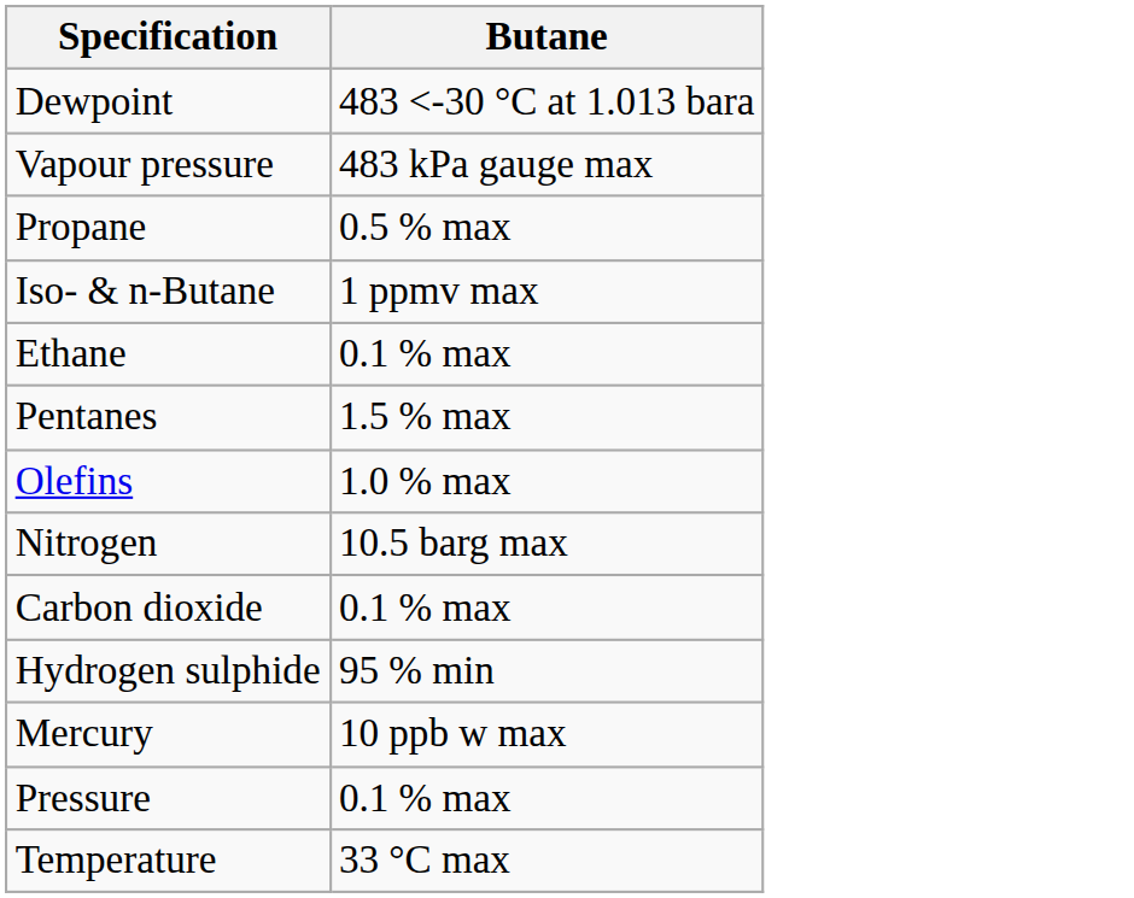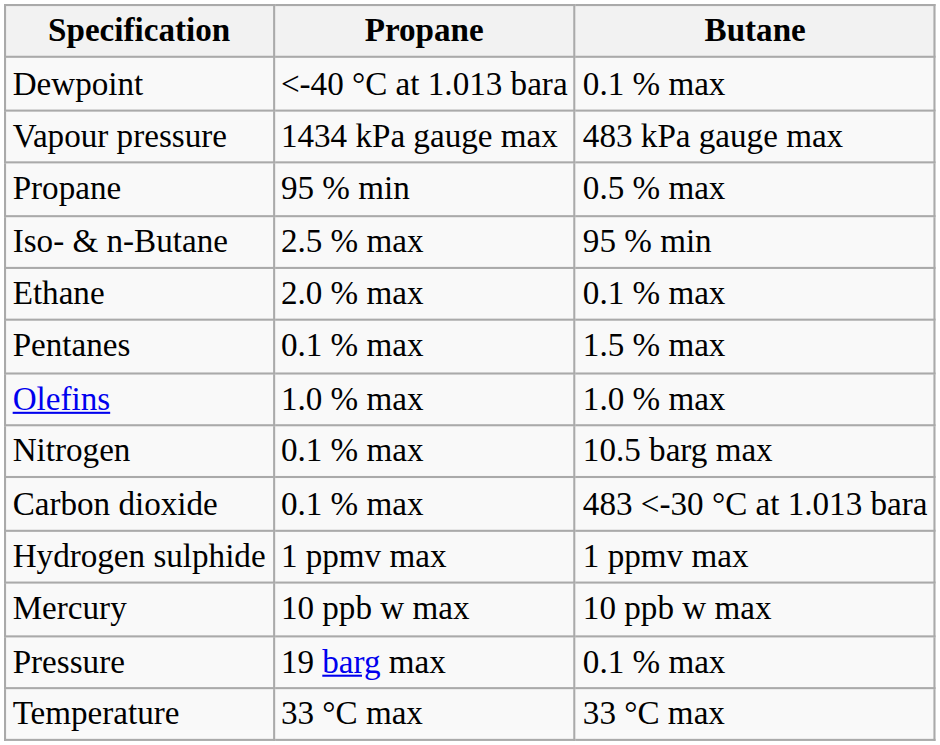+ column: Propane | <-40 °C at 1.013 bara | 1434 kPa gauge max | 95 % min | 2.5 % max | 2.0 % max | 0.1 % max | 1.0 % max | 0.1 % max | 0.1 % max | 1 ppmv max | 10 ppb w max | 19 barg max | 33 °C max
Dewpoint | Butane: 483 <-30 °C at 1.013 bara -> 0.1 % max
Iso- & n-Butane | Butane: 1 ppmv max -> 95 % min
Carbon dioxide | Butane: 0.1 % max -> 483 <-30 °C at 1.013 bara
Hydrogen sulphide | Butane: 95 % min -> 1 ppmv max
